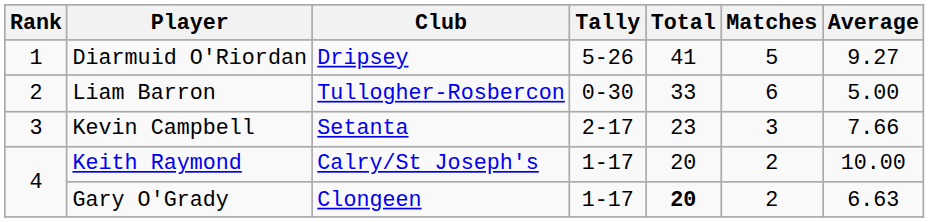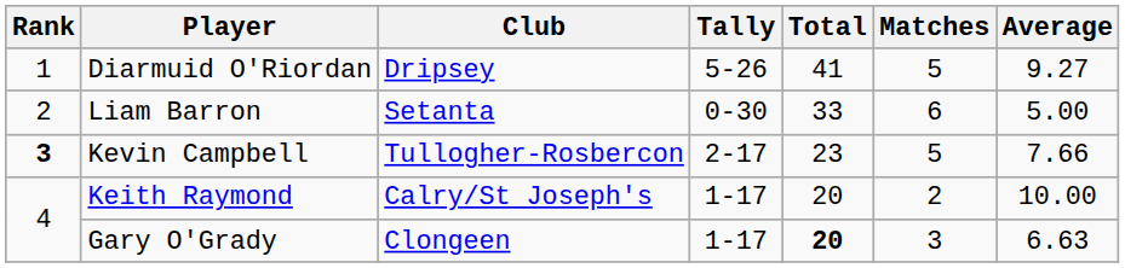Liam Barron | Club: Tullogher-Rosbercon -> Setanta
Kevin Campbell | Rank: normal -> bold
Kevin Campbell | Club: Setanta -> Tullogher-Rosbercon
Kevin Campbell | Matches: 3 -> 5
Gary O'Grady | Matches: 2 -> 3
